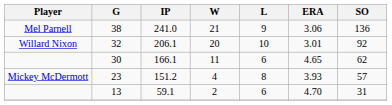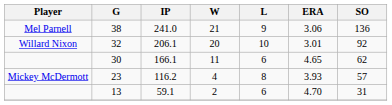23 | IP: 151.2 -> 116.2
